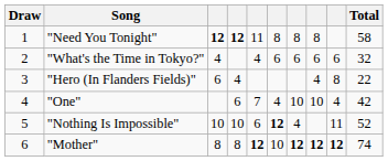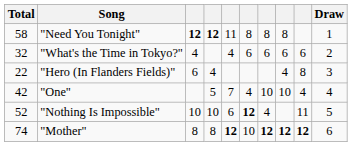columns swapped: Draw <-> Total
"One" | column 4: 6 -> 5
